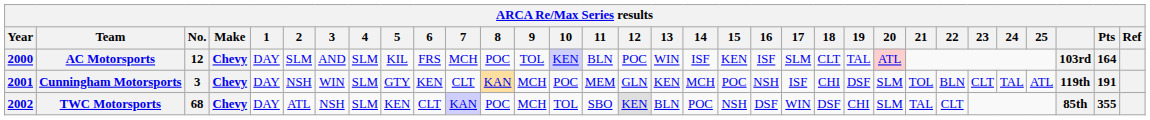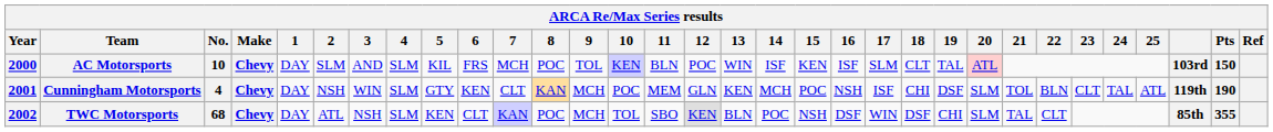AC Motorsports | No.: 12 -> 10
AC Motorsports | Pts: 164 -> 150
Cunningham Motorsports | No.: 3 -> 4
Cunningham Motorsports | Pts: 191 -> 190
